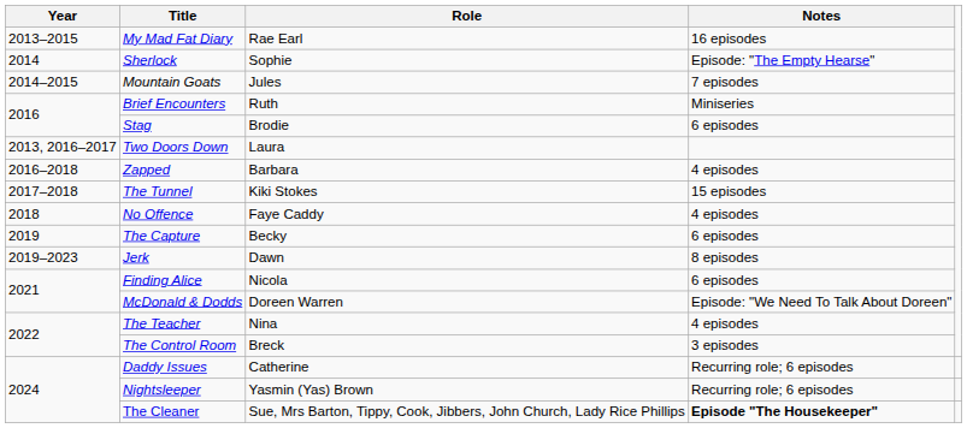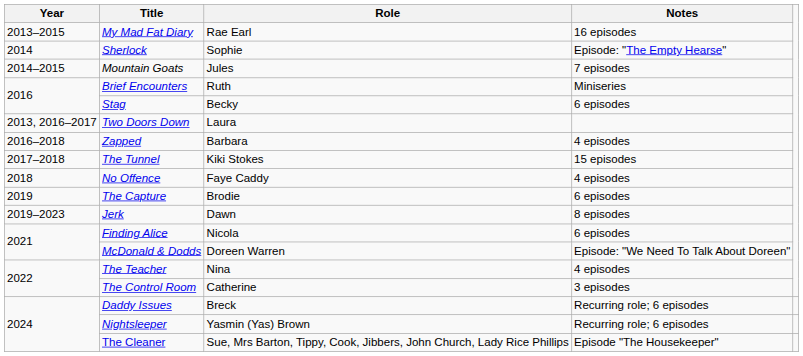Stag | Role: Brodie -> Becky
The Capture | Role: Becky -> Brodie
The Control Room | Role: Breck -> Catherine
Daddy Issues | Role: Catherine -> Breck
The Cleaner | Notes: bold -> normal
